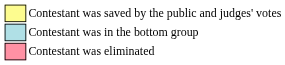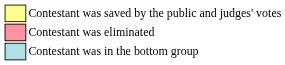rows swapped: Contestant was in the bottom group <-> Contestant was eliminated
